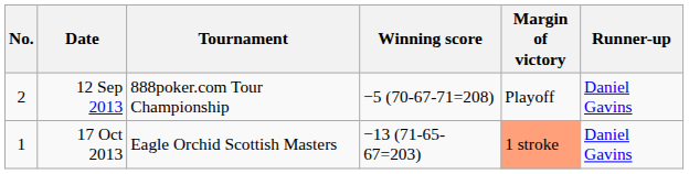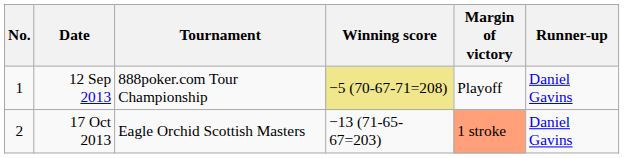12 Sep 2013 | No.: 2 -> 1
12 Sep 2013 | Winning score: no background -> khaki background
17 Oct 2013 | No.: 1 -> 2
